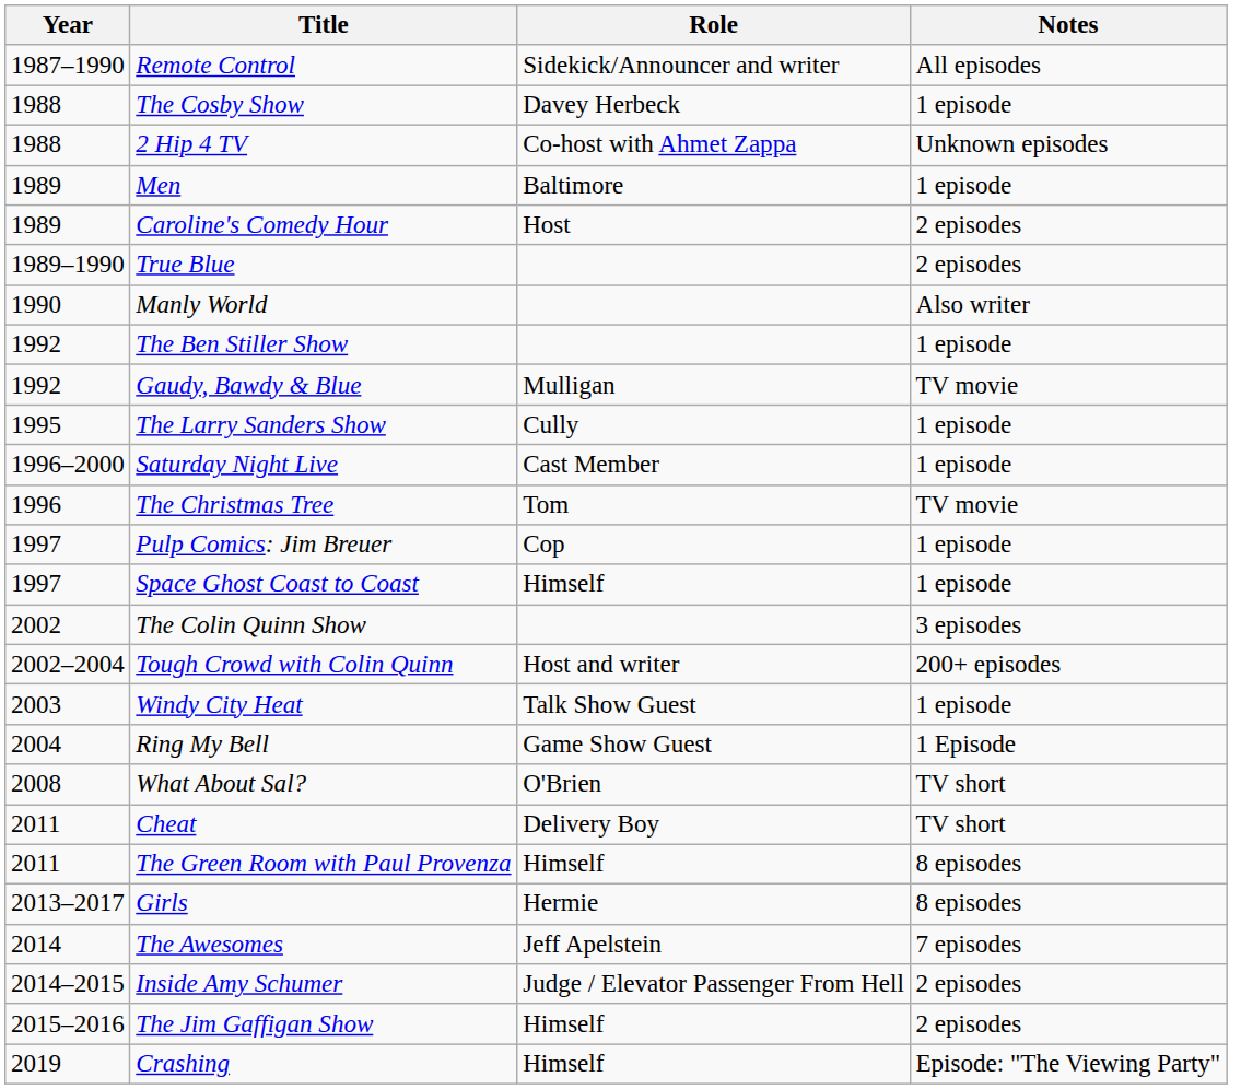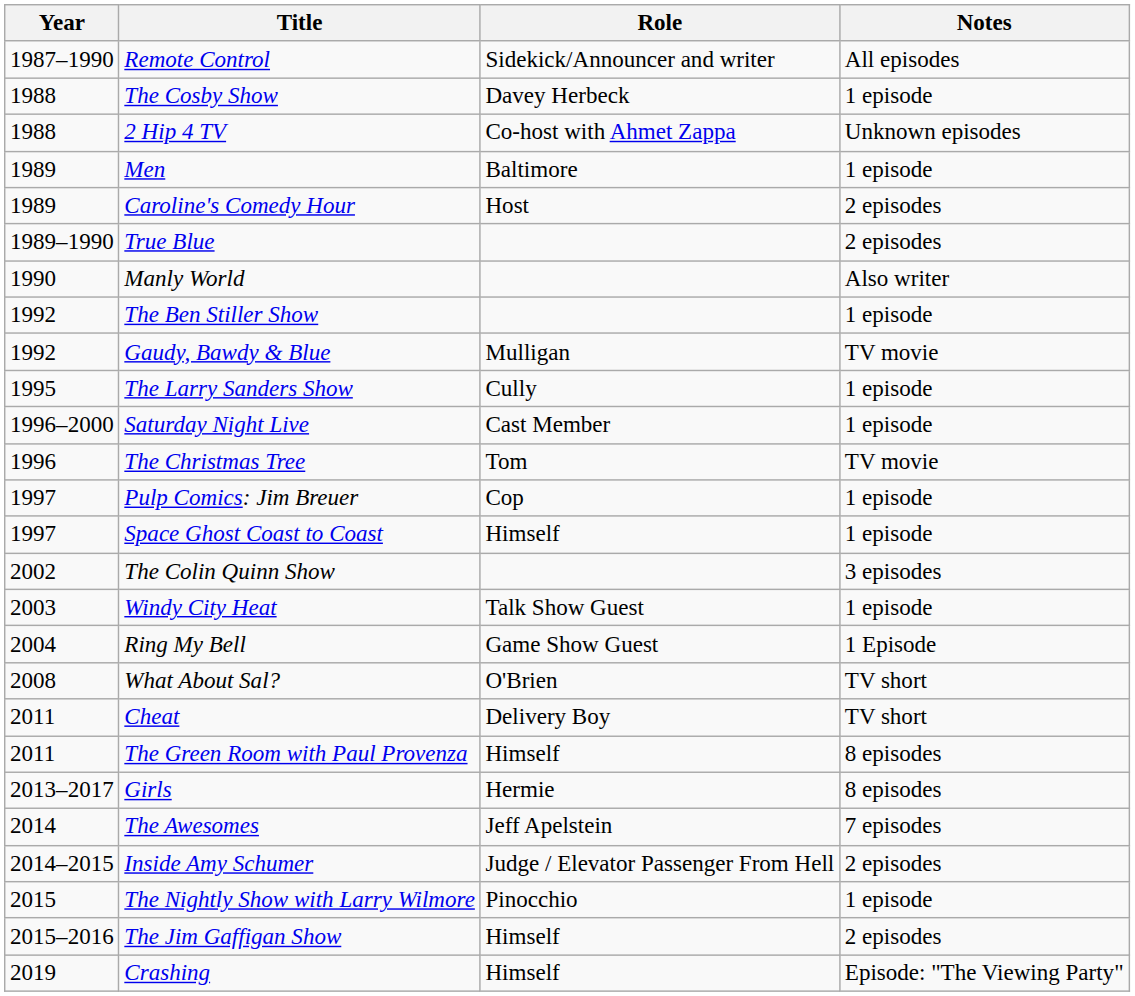- row: 2002–2004 | Tough Crowd with Colin Quinn | Host and writer | 200+ episodes
+ row: 2015 | The Nightly Show with Larry Wilmore | Pinocchio | 1 episode
